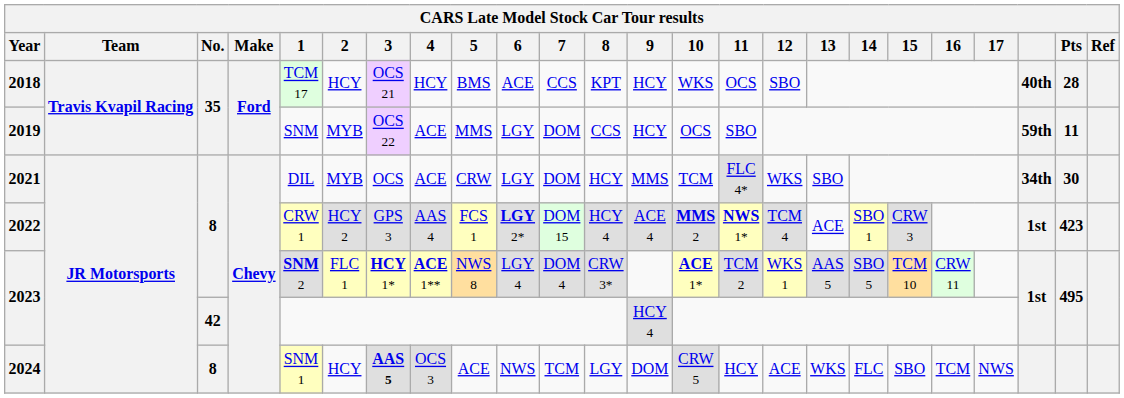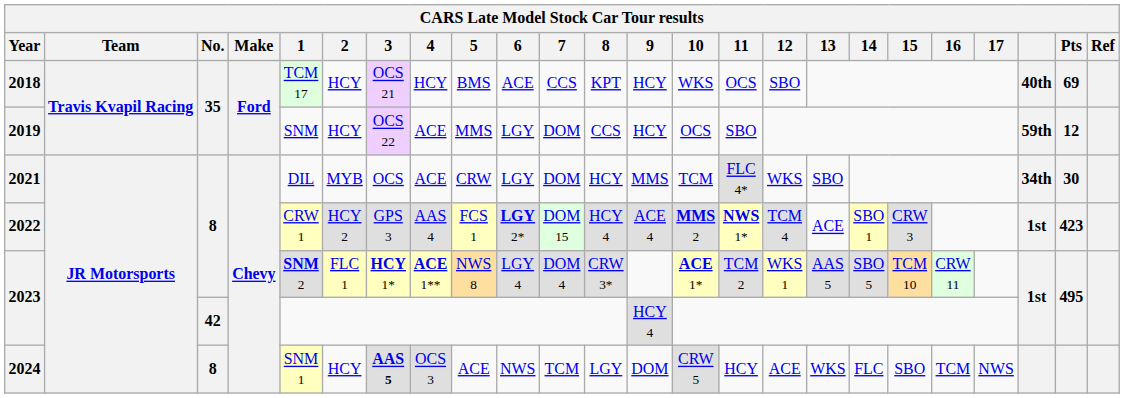2018 | Pts: 28 -> 69
2019 | 2: MYB -> HCY
2019 | Pts: 11 -> 12
